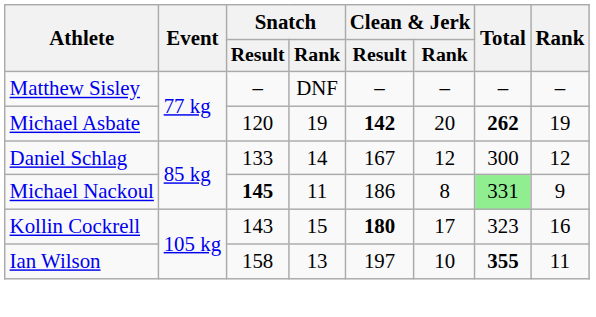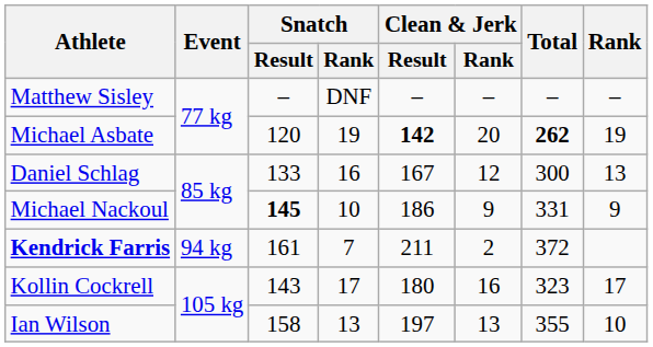Daniel Schlag | Snatch / Rank: 14 -> 16
Daniel Schlag | Rank: 12 -> 13
Michael Nackoul | Snatch / Rank: 11 -> 10
Michael Nackoul | Clean & Jerk / Rank: 8 -> 9
Michael Nackoul | Total: lightgreen background -> no background
+ row: Kendrick Farris | 94 kg | 161 | 7 | 211 | 2 | 372
Kollin Cockrell | Snatch / Rank: 15 -> 17
Kollin Cockrell | Clean & Jerk / Result: bold -> normal
Kollin Cockrell | Clean & Jerk / Rank: 17 -> 16
Kollin Cockrell | Rank: 16 -> 17
Ian Wilson | Clean & Jerk / Rank: 10 -> 13
Ian Wilson | Total: bold -> normal
Ian Wilson | Rank: 11 -> 10
